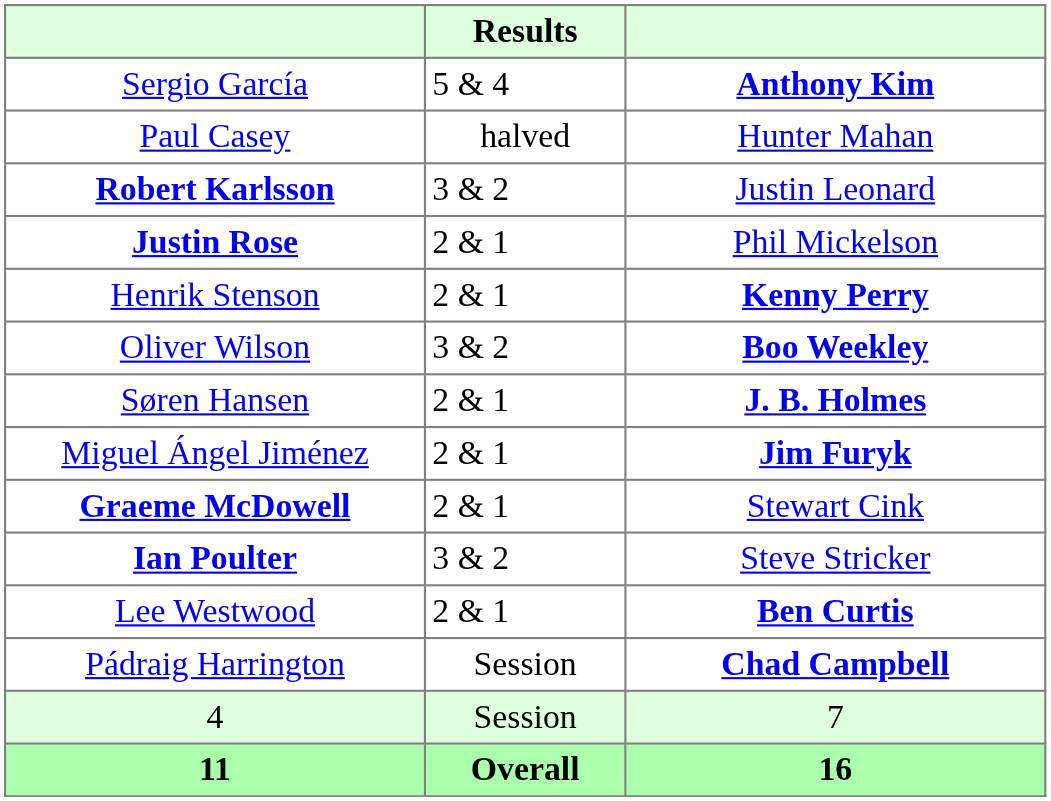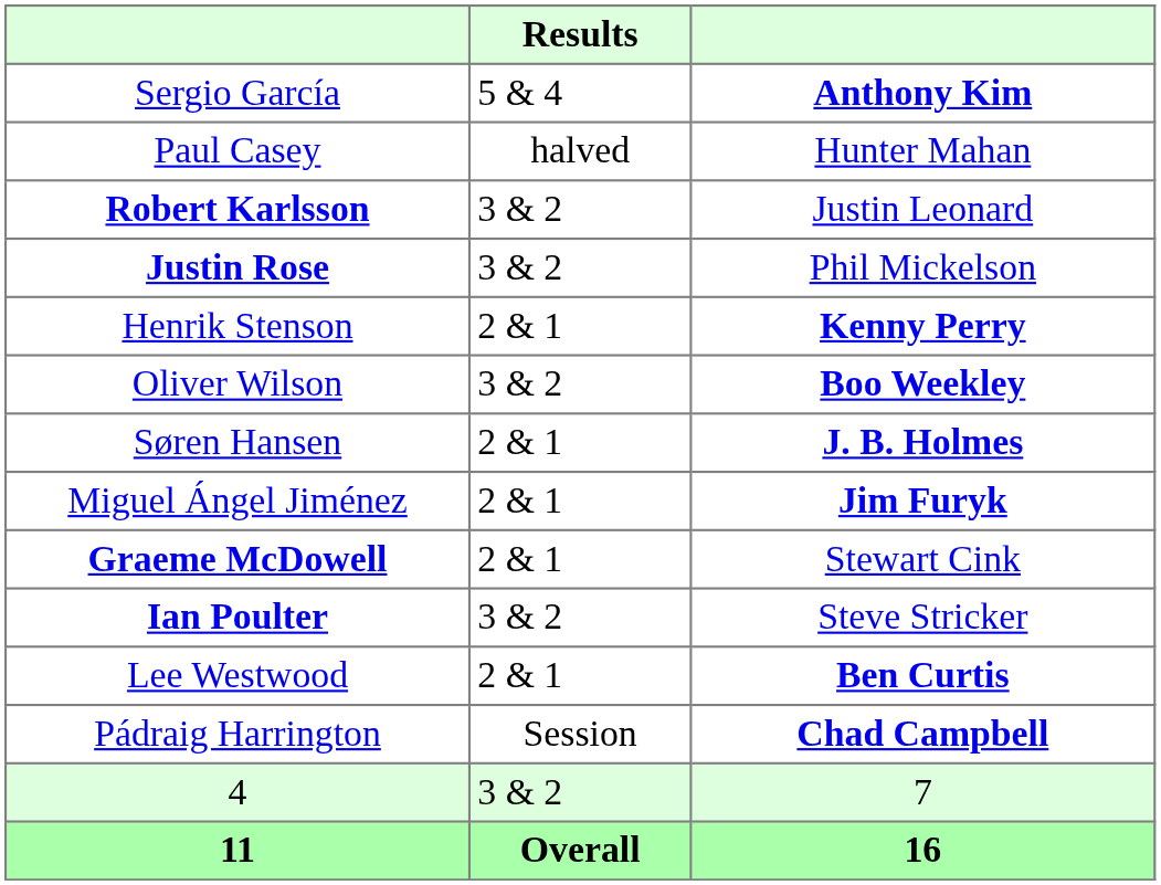Justin Rose | Results: 2 & 1 -> 3 & 2
4 | Results: Session -> 3 & 2
